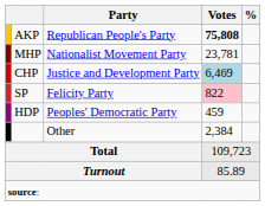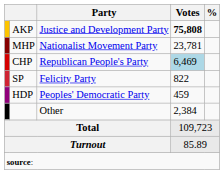AKP | Party: Republican People's Party -> Justice and Development Party
CHP | Party: Justice and Development Party -> Republican People's Party
SP | Votes: pink background -> no background
